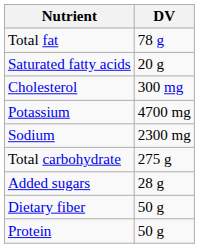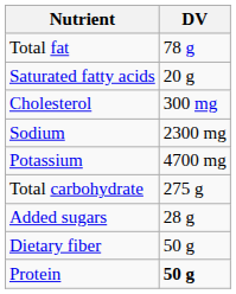rows swapped: Sodium <-> Potassium
Protein | DV: normal -> bold
